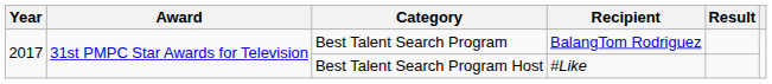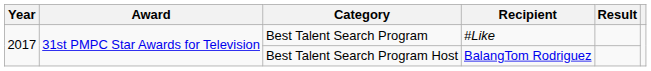Best Talent Search Program | Recipient: BalangTom Rodriguez -> #Like
Best Talent Search Program Host | Recipient: #Like -> BalangTom Rodriguez
